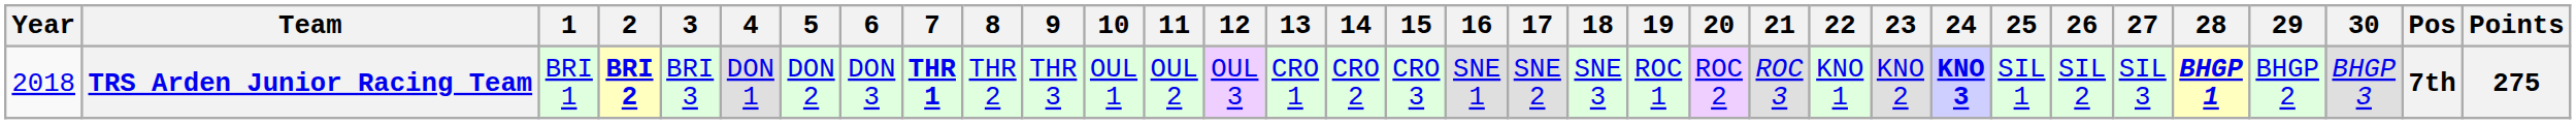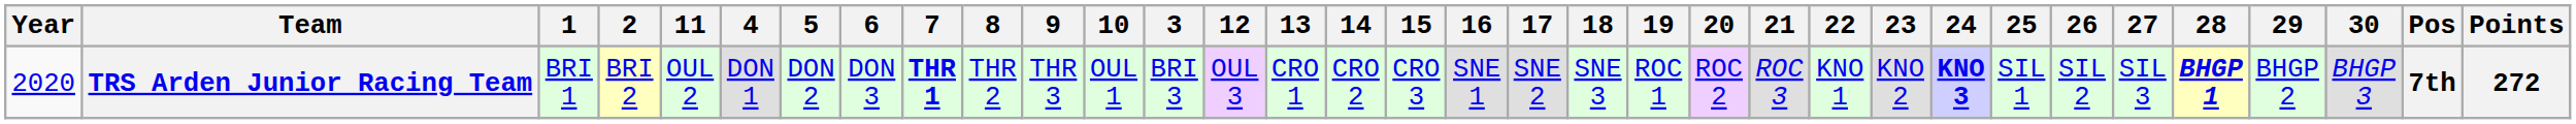columns swapped: 3 <-> 11
TRS Arden Junior Racing Team | Year: 2018 -> 2020
TRS Arden Junior Racing Team | 2: bold -> normal
TRS Arden Junior Racing Team | Points: 275 -> 272
